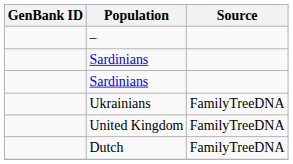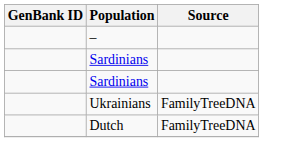- row: United Kingdom | FamilyTreeDNA
